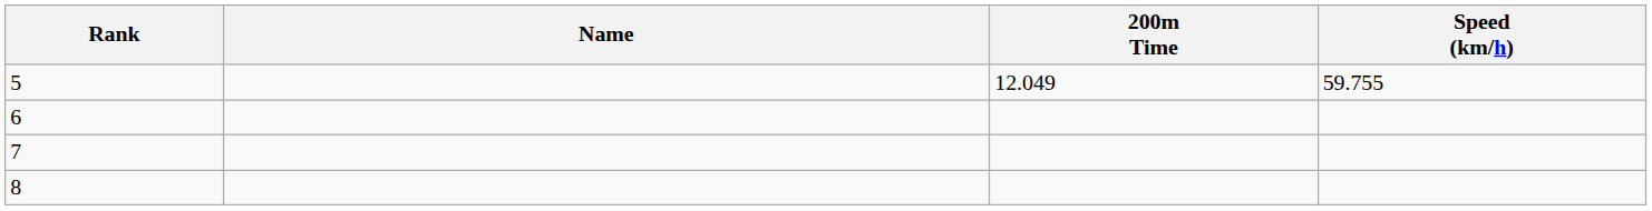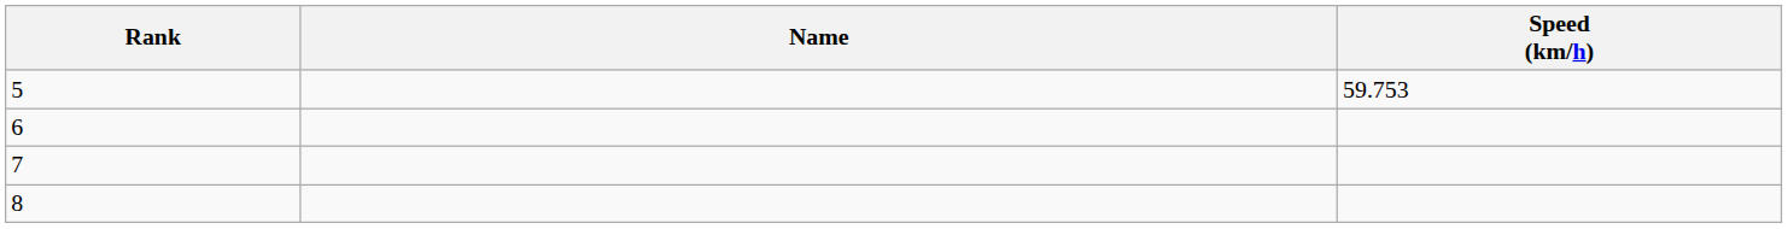- column: 200m Time | 12.049
5 | Speed (km/h): 59.755 -> 59.753
